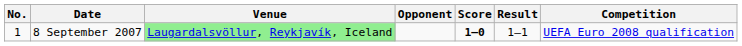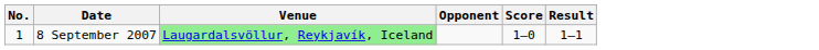- column: Competition | UEFA Euro 2008 qualification
8 September 2007 | Score: bold -> normal
